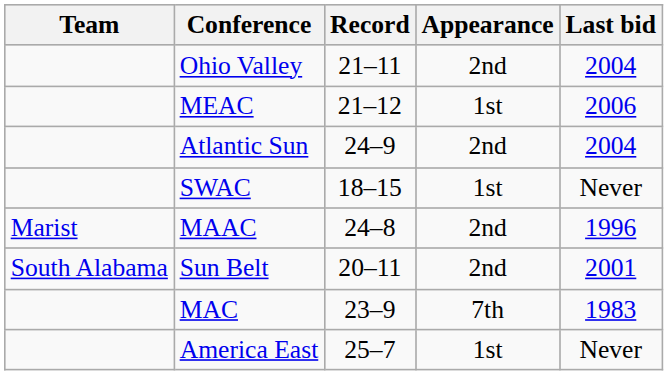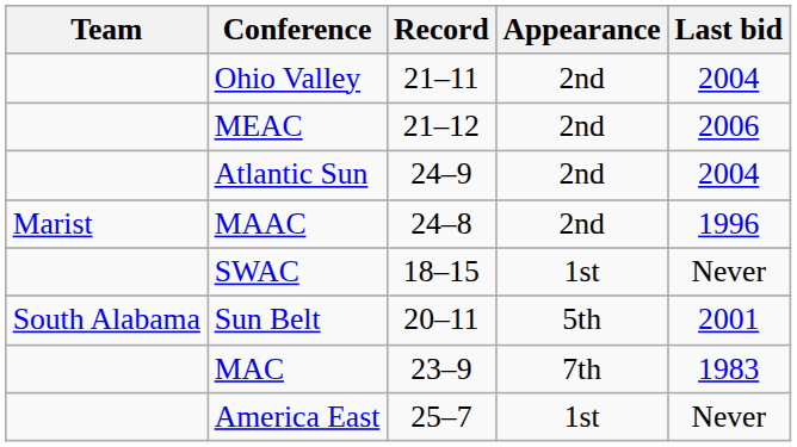MEAC | Appearance: 1st -> 2nd
rows swapped: MAAC <-> SWAC
Sun Belt | Appearance: 2nd -> 5th
